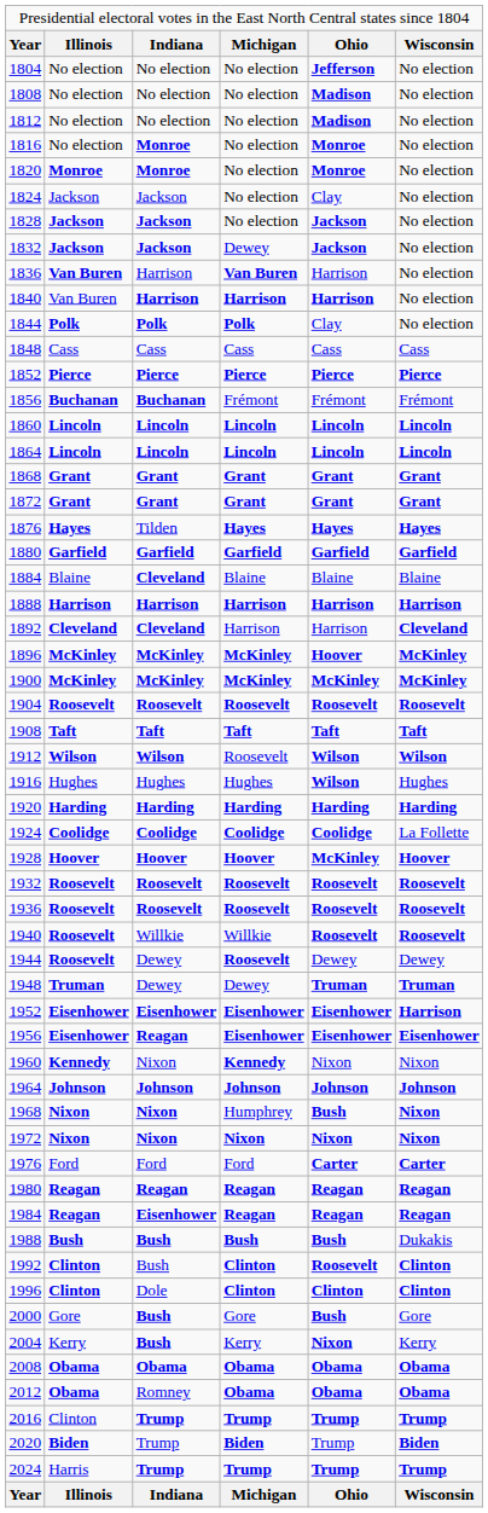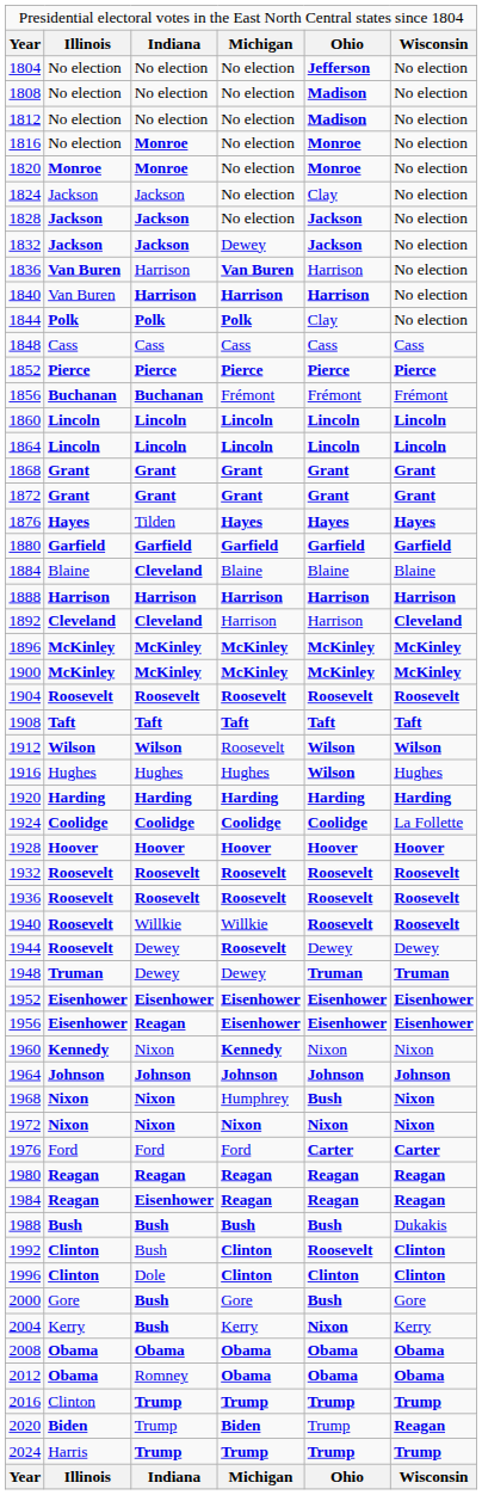1896 | column 5: Hoover -> McKinley
1928 | column 5: McKinley -> Hoover
1952 | column 6: Harrison -> Eisenhower
2020 | column 6: Biden -> Reagan
